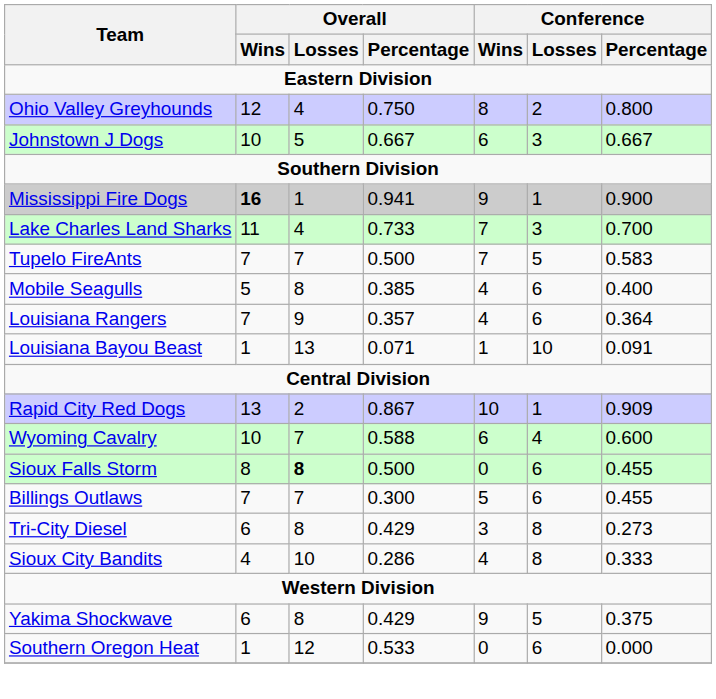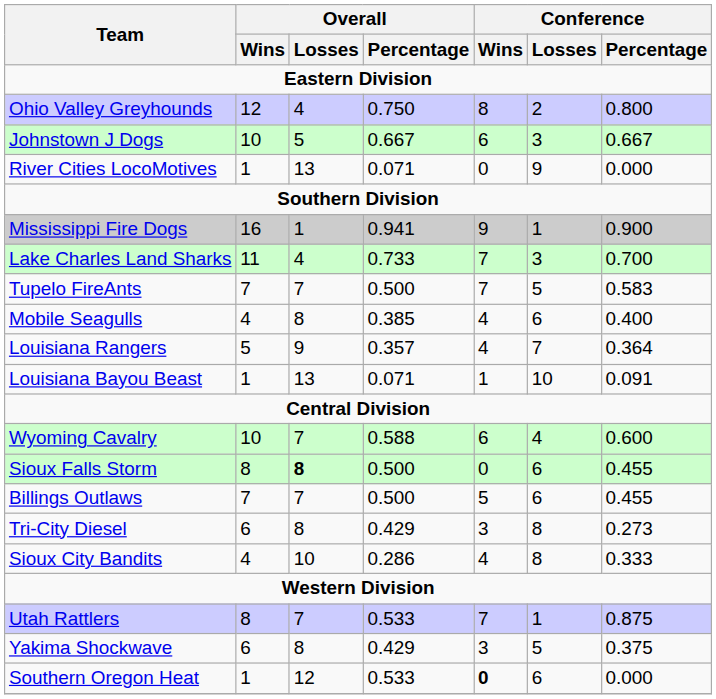+ row: River Cities LocoMotives | 1 | 13 | 0.071 | 0 | 9 | 0.000
Mississippi Fire Dogs | Overall / Wins: bold -> normal
Mobile Seagulls | Overall / Wins: 5 -> 4
Louisiana Rangers | Overall / Wins: 7 -> 5
Louisiana Rangers | Conference / Losses: 6 -> 7
- row: Rapid City Red Dogs | 13 | 2 | 0.867 | 10 | 1 | 0.909
Billings Outlaws | Overall / Percentage: 0.300 -> 0.500
+ row: Utah Rattlers | 8 | 7 | 0.533 | 7 | 1 | 0.875
Yakima Shockwave | Conference / Wins: 9 -> 3
Southern Oregon Heat | Conference / Wins: normal -> bold
